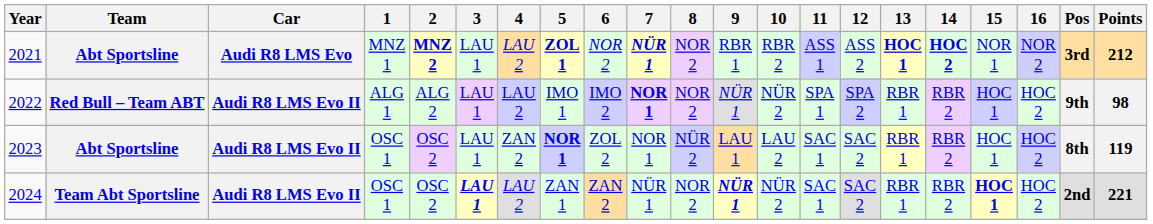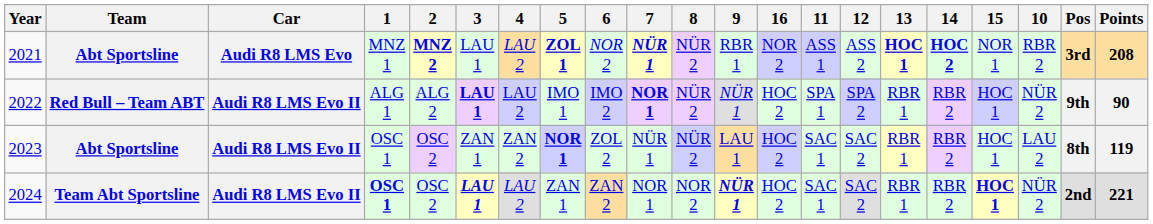columns swapped: 10 <-> 16
2021 | 8: NOR 2 -> NÜR 2
2021 | Points: 212 -> 208
2022 | 3: normal -> bold
2022 | 8: NOR 2 -> NÜR 2
2022 | Points: 98 -> 90
2023 | 3: LAU 1 -> ZAN 1
2023 | 7: NOR 1 -> NÜR 1
2024 | 1: normal -> bold
2024 | 7: NÜR 1 -> NOR 1
